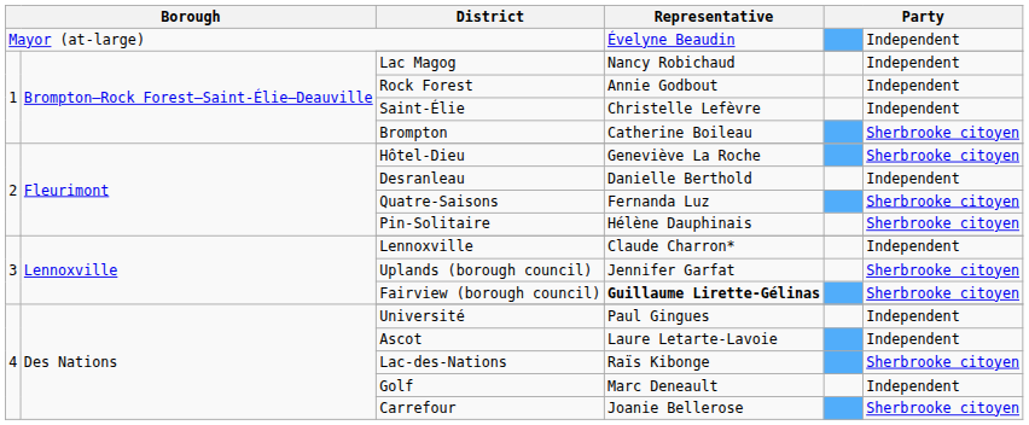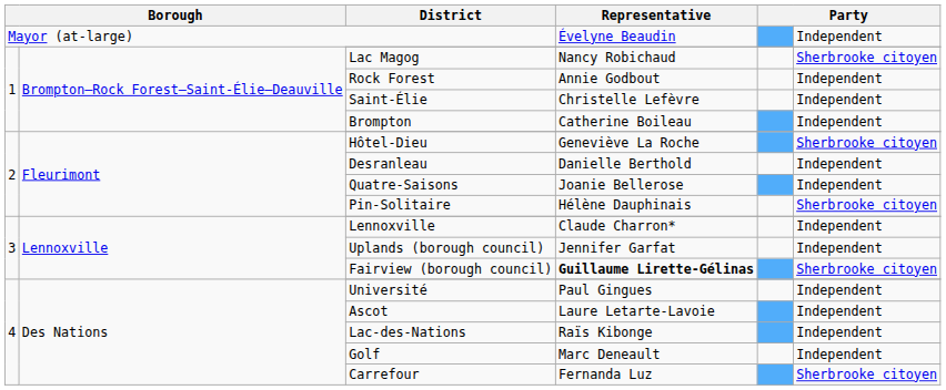Lac Magog | column 6: Independent -> Sherbrooke citoyen
Brompton | column 6: Sherbrooke citoyen -> Independent
Quatre-Saisons | Representative: Fernanda Luz -> Joanie Bellerose
Quatre-Saisons | column 6: Sherbrooke citoyen -> Independent
Uplands (borough council) | column 6: Sherbrooke citoyen -> Independent
Lac-des-Nations | column 6: Sherbrooke citoyen -> Independent
Carrefour | Representative: Joanie Bellerose -> Fernanda Luz
